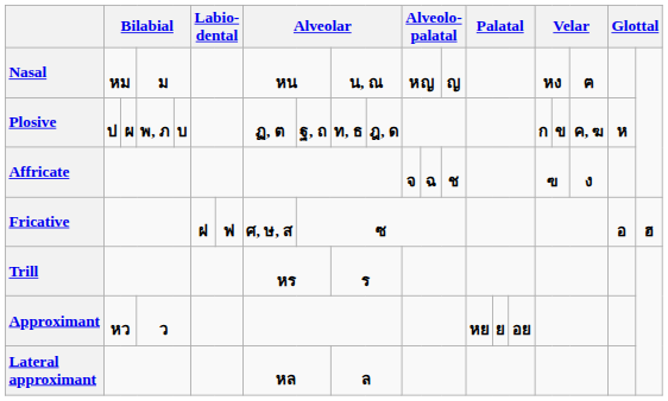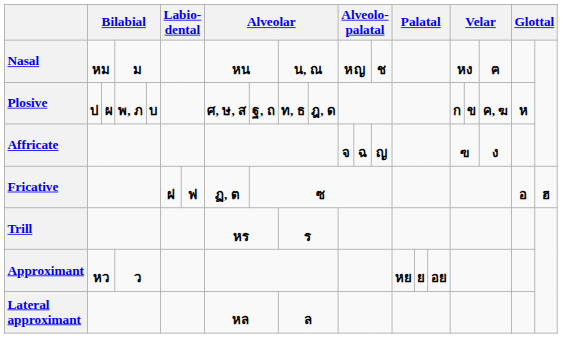Nasal | column 14: ญ -> ช
Plosive | column 8: ฏ, ต -> ศ, ษ, ส
Affricate | column 14: ช -> ญ
Fricative | column 8: ศ, ษ, ส -> ฏ, ต
